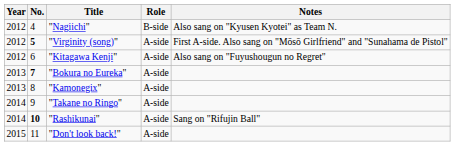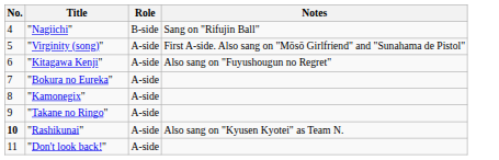- column: Year | 2012 | 2012 | 2012 | 2013 | 2013 | 2014 | 2014 | 2015
"Nagiichi" | Notes: Also sang on "Kyusen Kyotei" as Team N. -> Sang on "Rifujin Ball"
"Virginity (song)" | No.: bold -> normal
"Bokura no Eureka" | No.: bold -> normal
"Rashikunai" | Notes: Sang on "Rifujin Ball" -> Also sang on "Kyusen Kyotei" as Team N.
